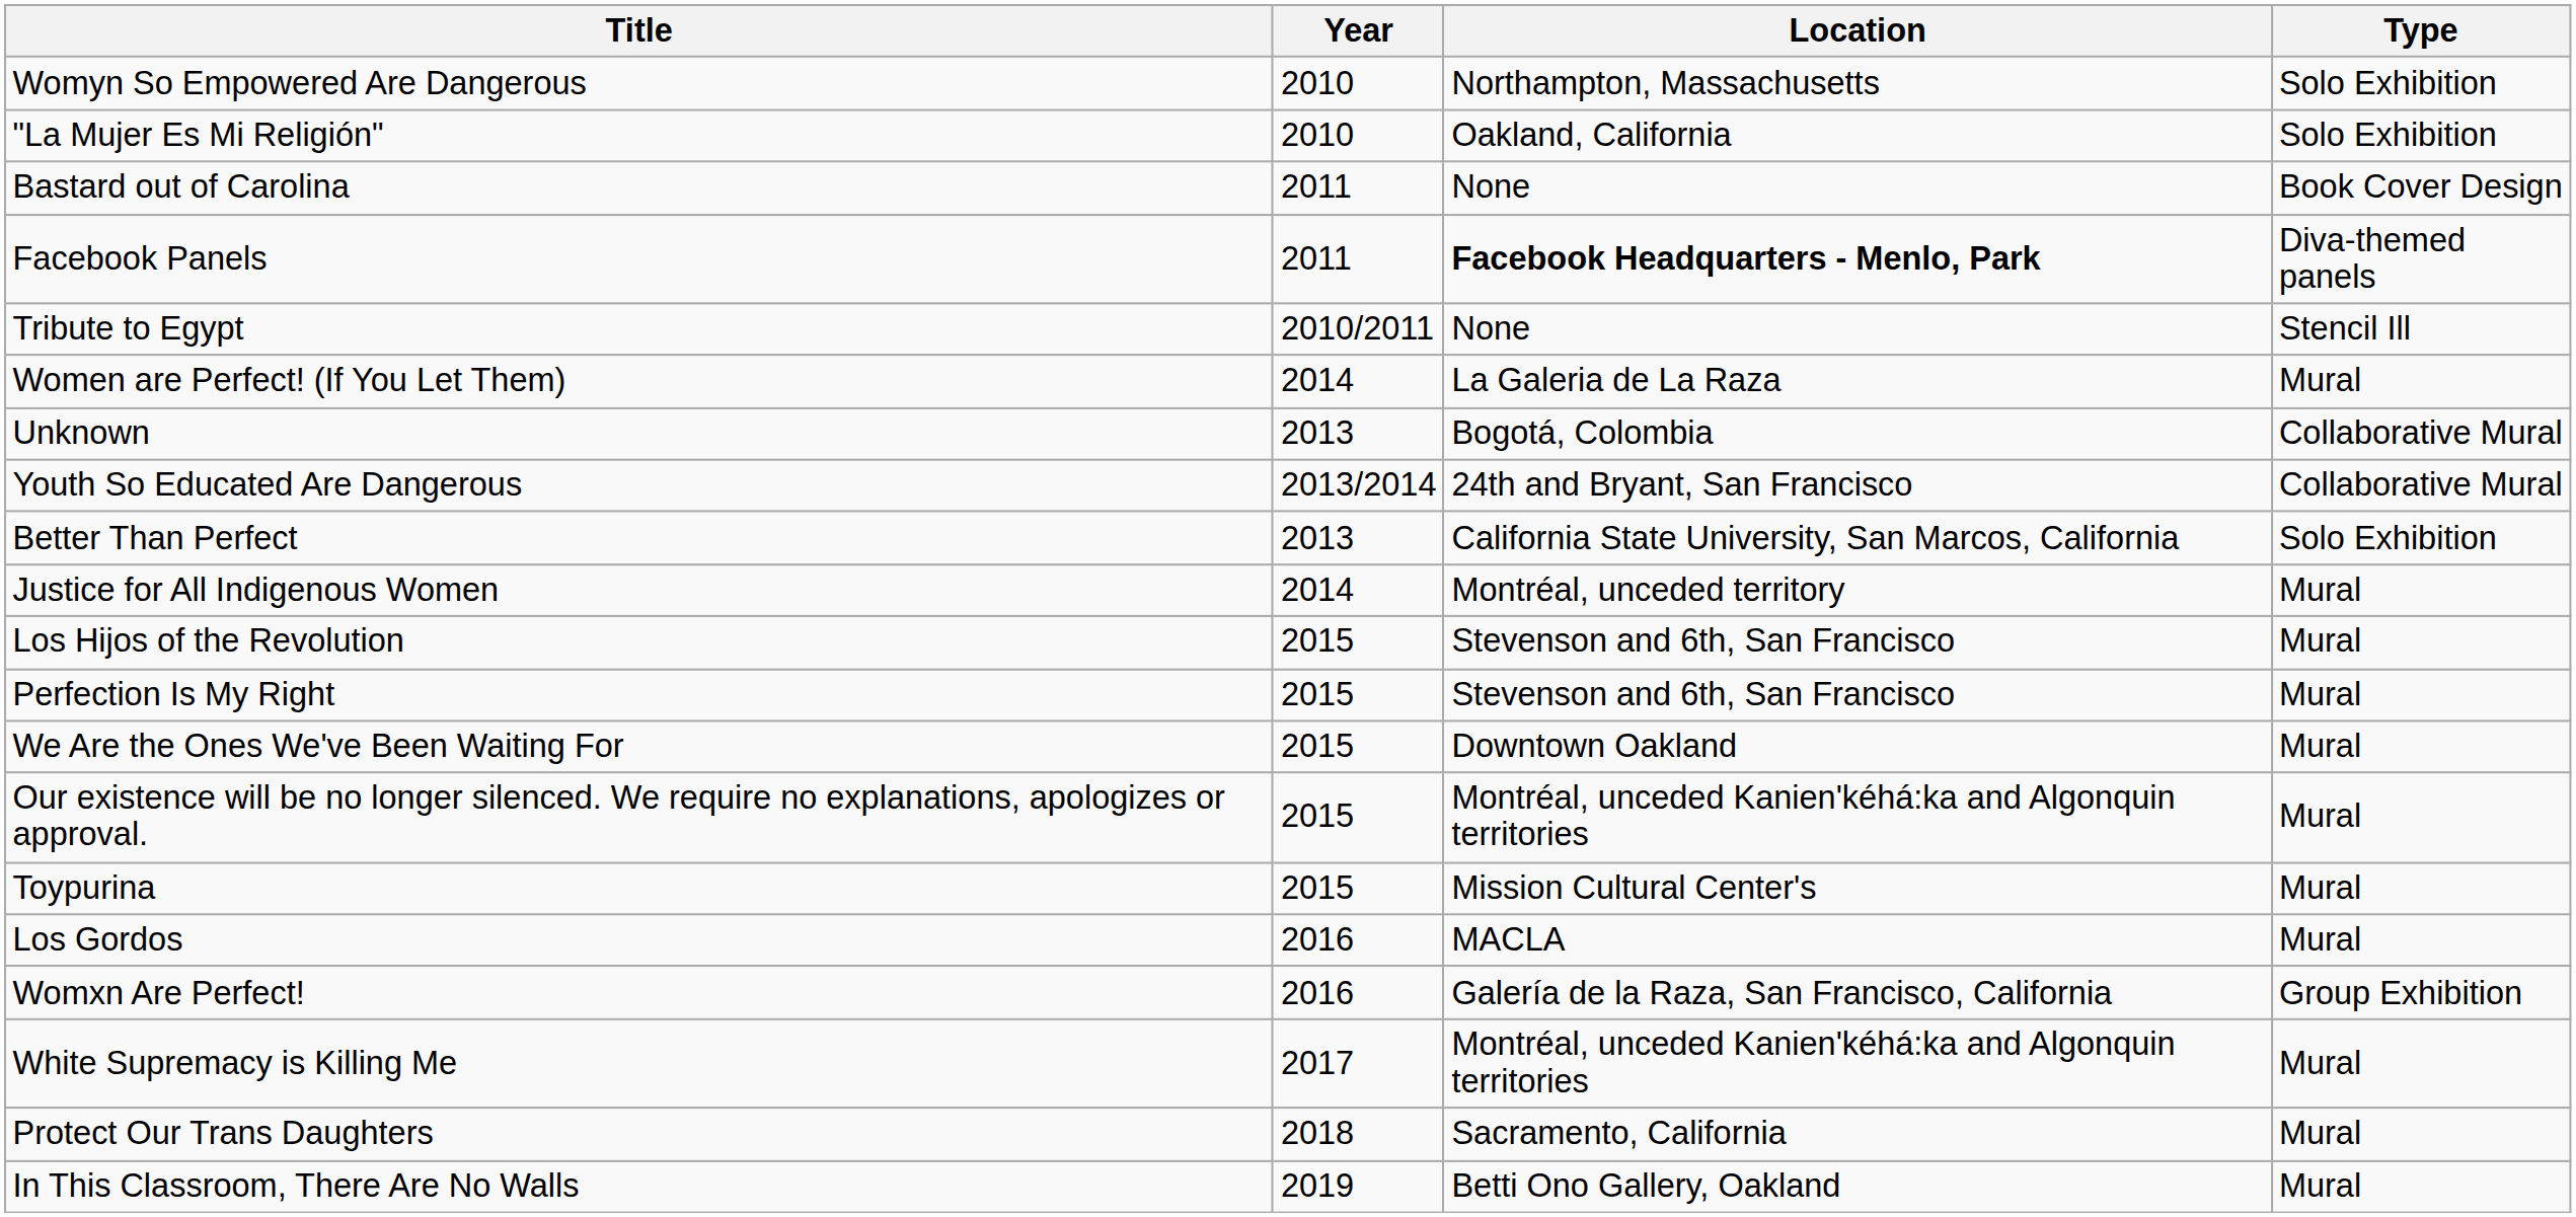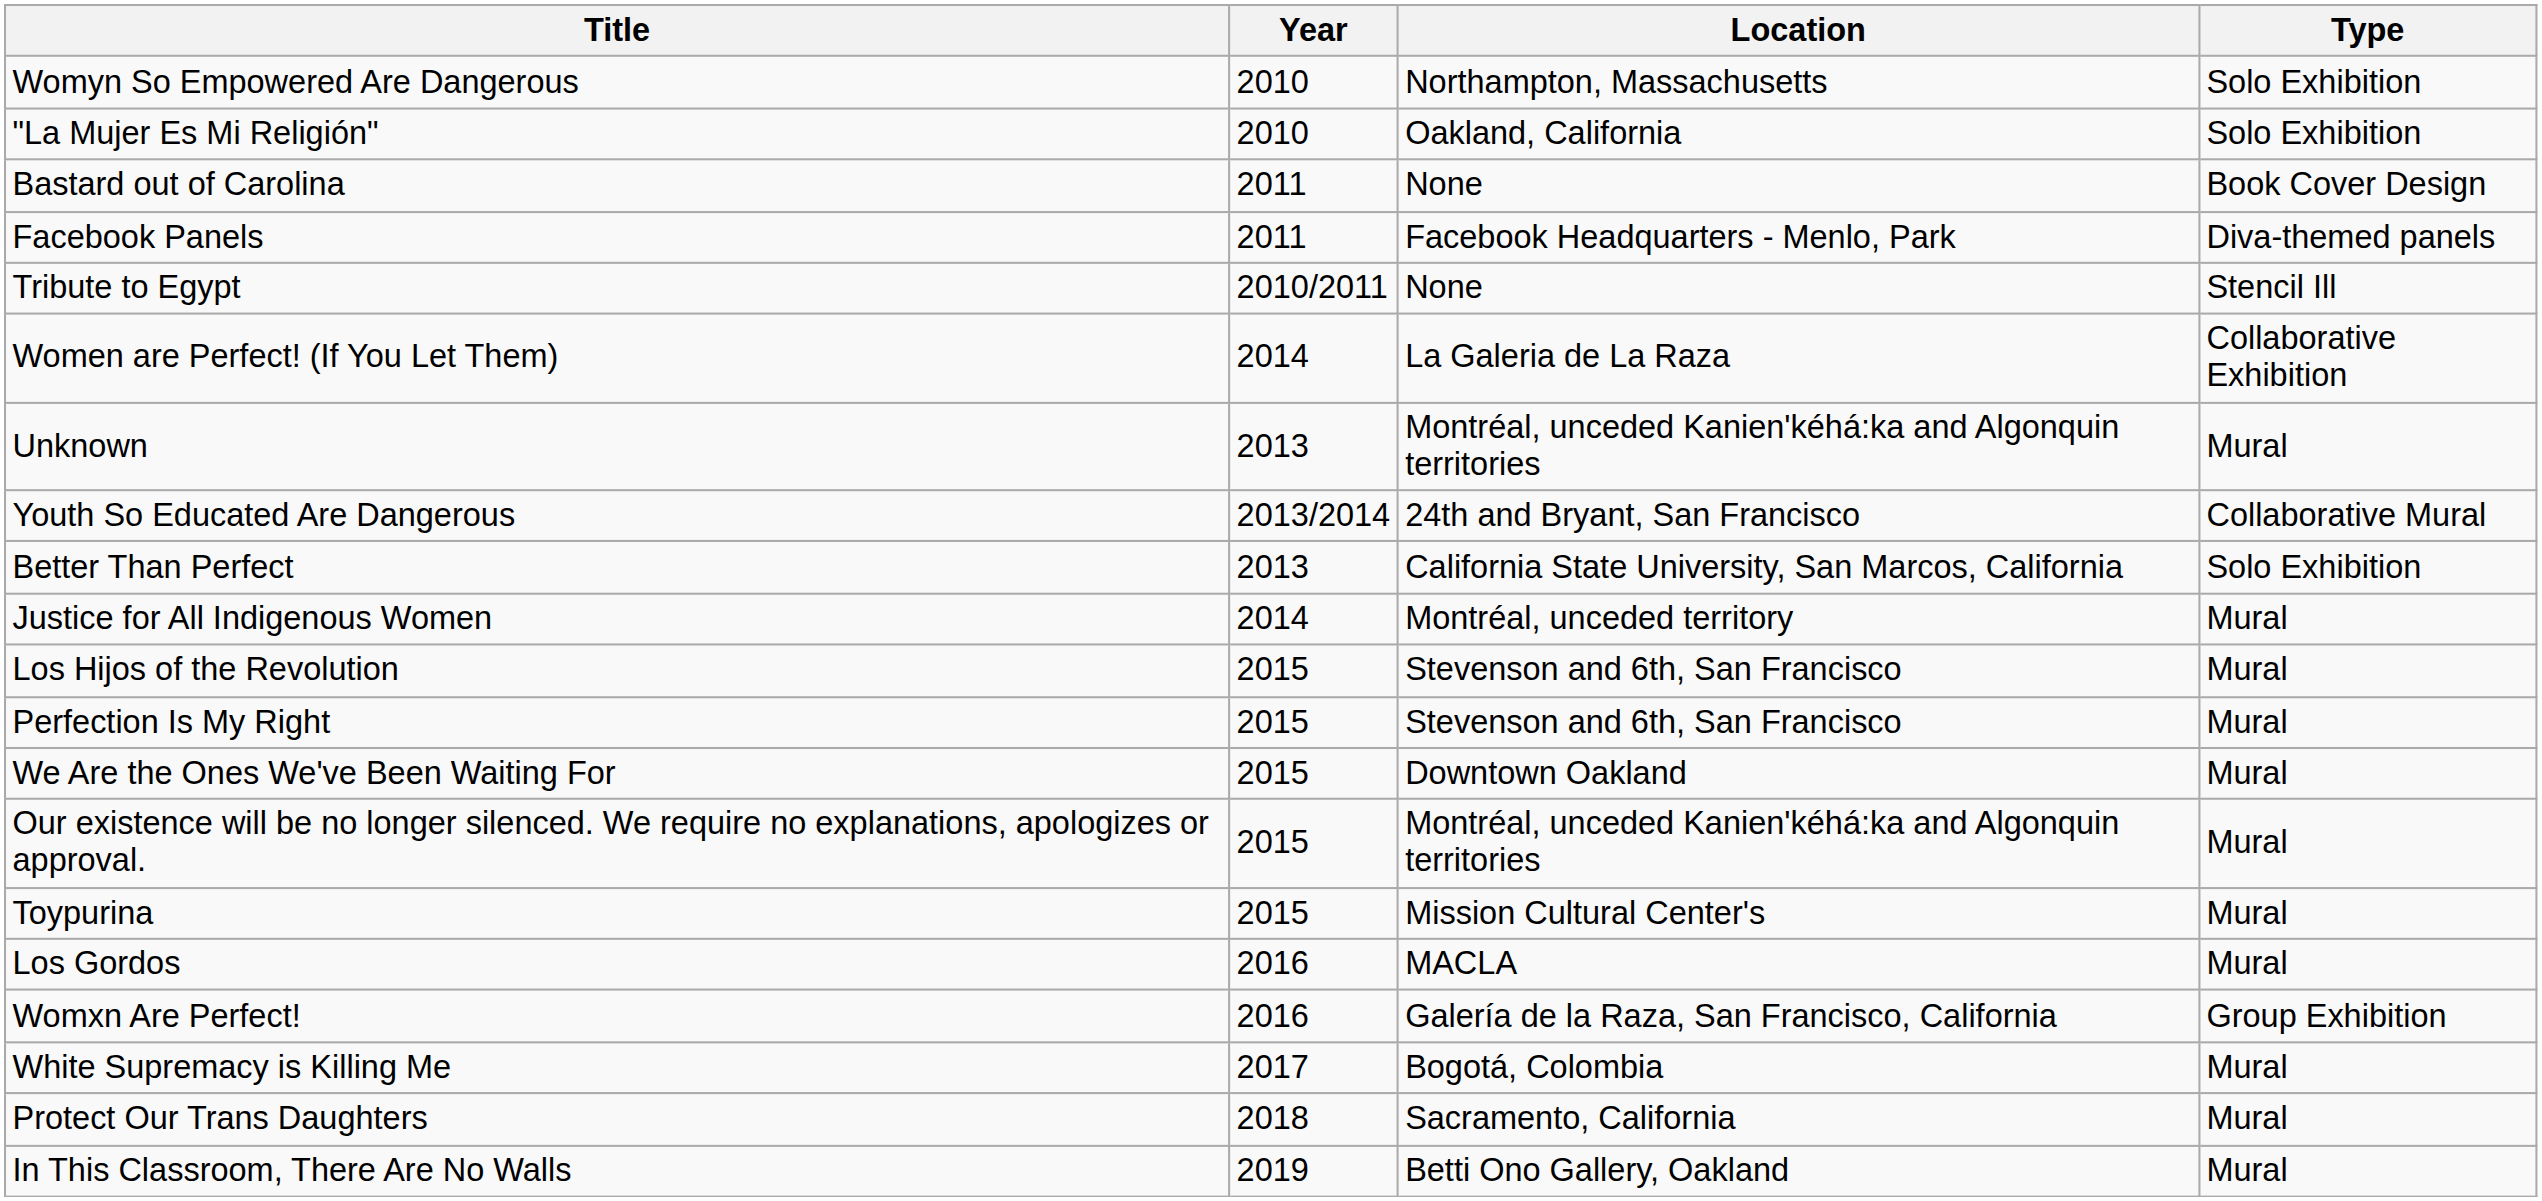Facebook Panels | Location: bold -> normal
Women are Perfect! (If You Let Them) | Type: Mural -> Collaborative Exhibition
Unknown | Location: Bogotá, Colombia -> Montréal, unceded Kanien'kéhá:ka and Algonquin territories
Unknown | Type: Collaborative Mural -> Mural
White Supremacy is Killing Me | Location: Montréal, unceded Kanien'kéhá:ka and Algonquin territories -> Bogotá, Colombia
